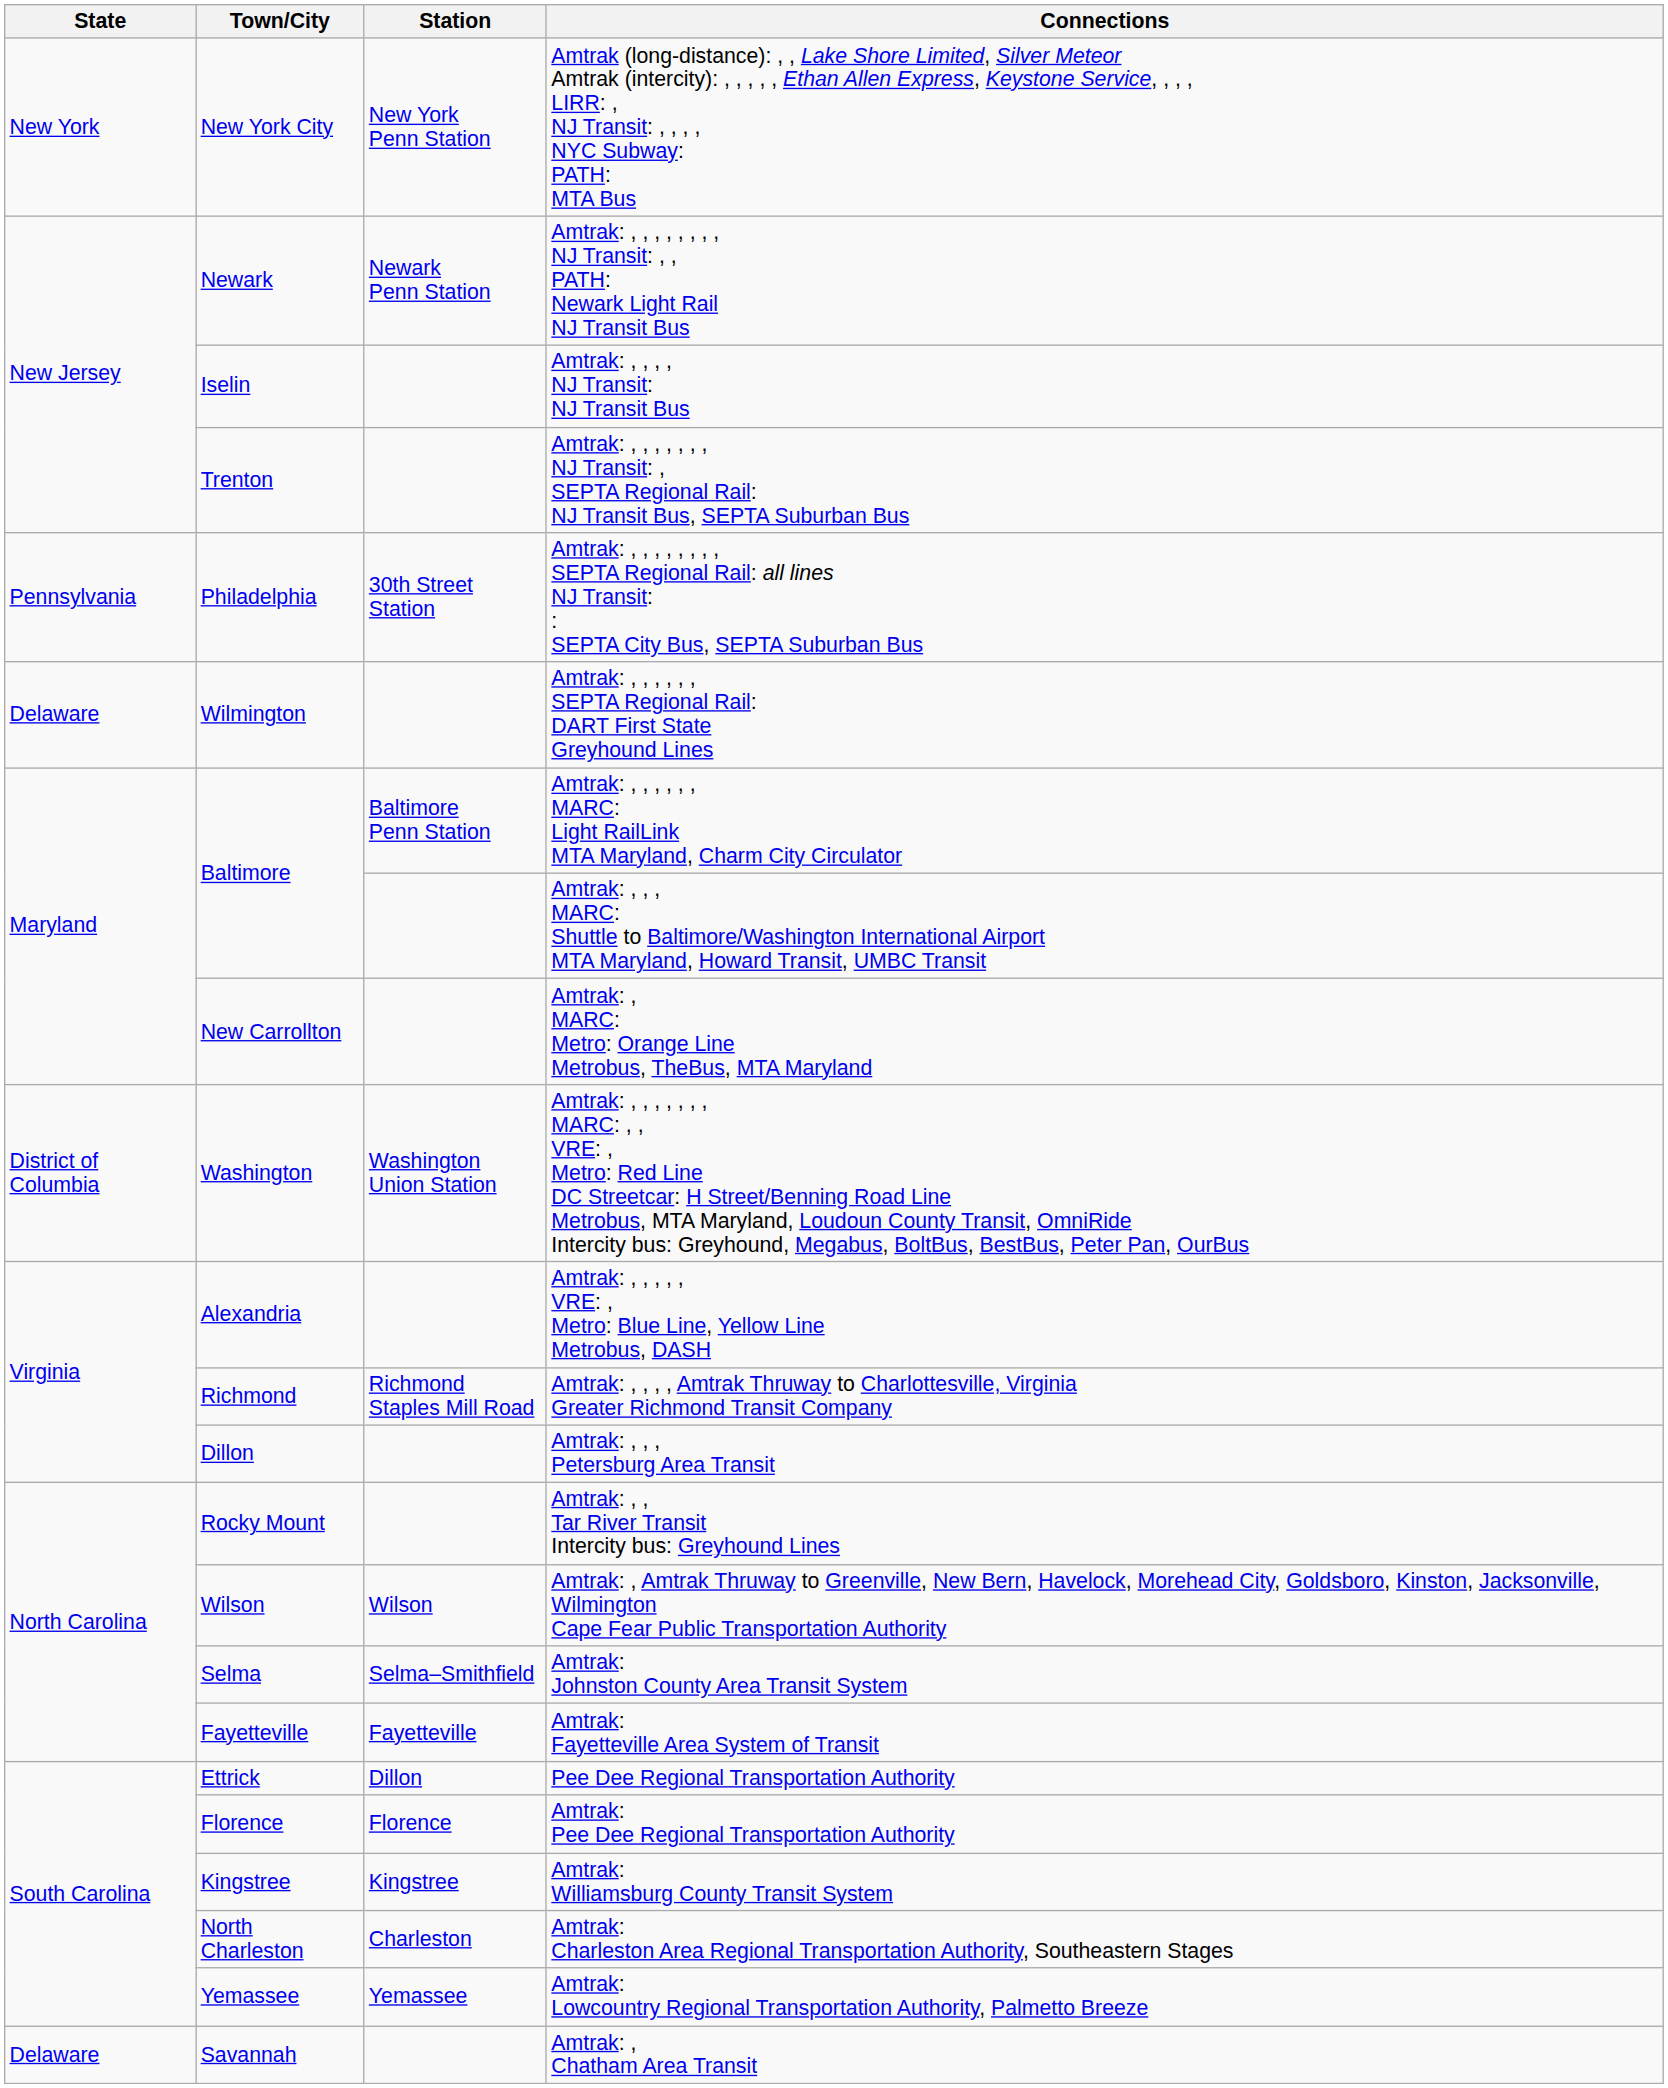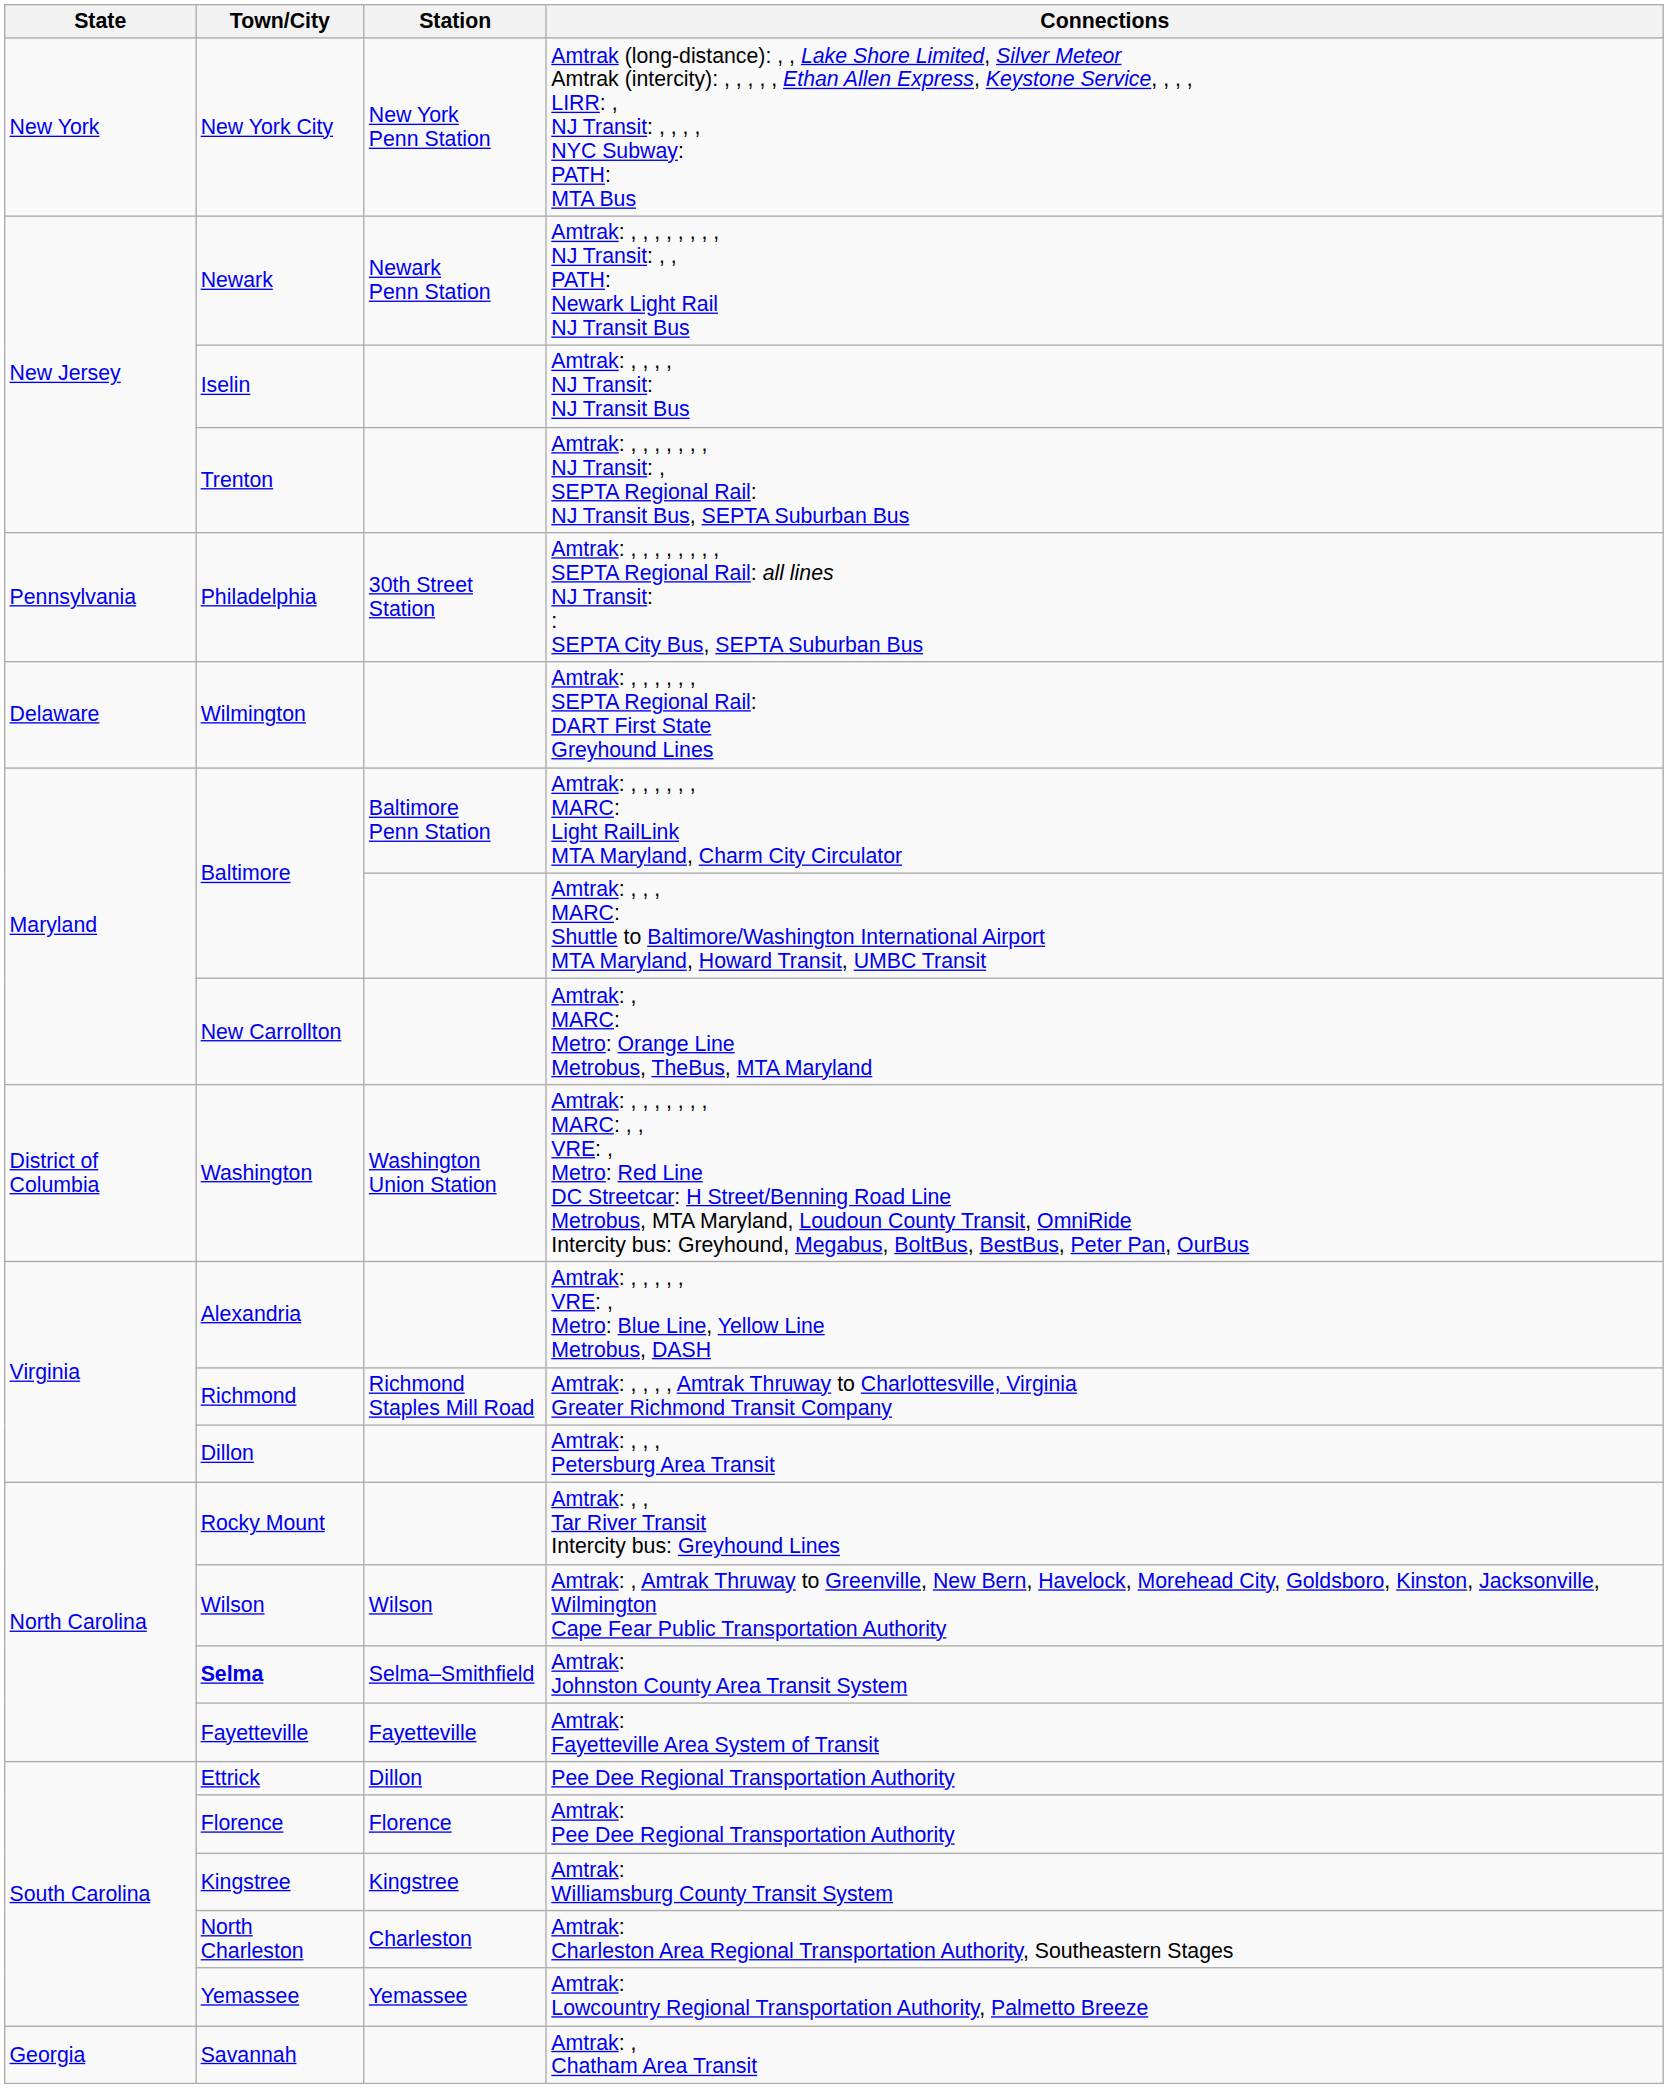Amtrak: Johnston County Area Transit System | Town/City: normal -> bold
Amtrak: , Chatham Area Transit | State: Delaware -> Georgia
